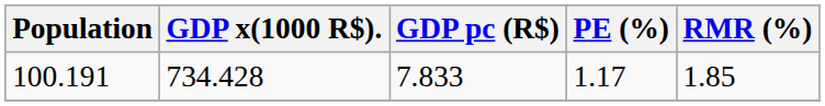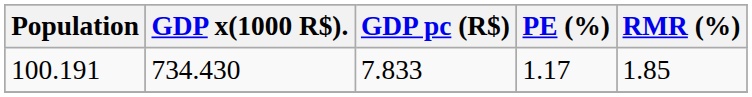100.191 | GDP x(1000 R$).: 734.428 -> 734.430
